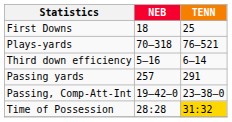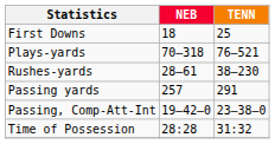- row: Third down efficiency | 5–16 | 6–14
+ row: Rushes-yards | 28–61 | 38–230
Time of Possession | TENN: gold background -> no background
